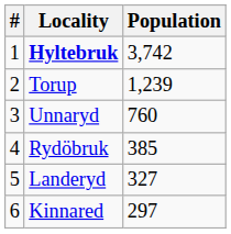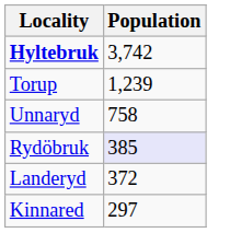- column: # | 1 | 2 | 3 | 4 | 5 | 6
Unnaryd | Population: 760 -> 758
Rydöbruk | Population: no background -> lavender background
Landeryd | Population: 327 -> 372
